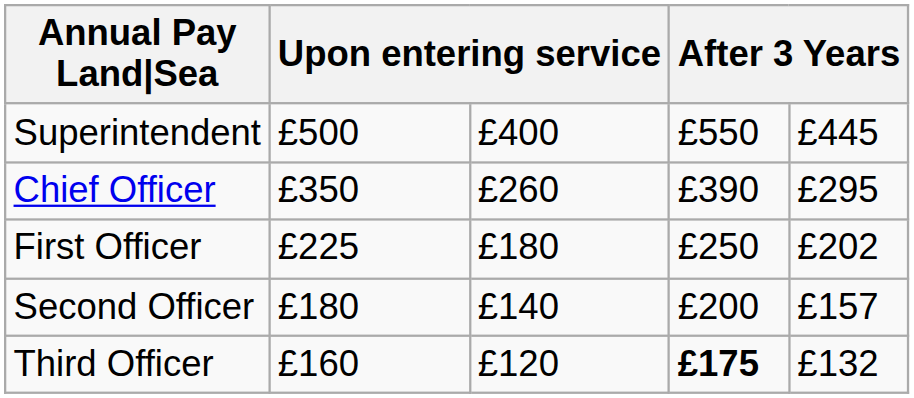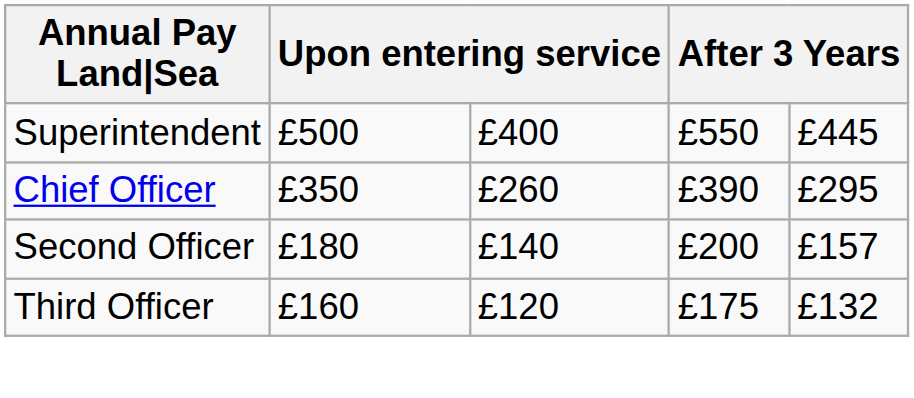- row: First Officer | £225 | £180 | £250 | £202
Third Officer | column 4: bold -> normal
